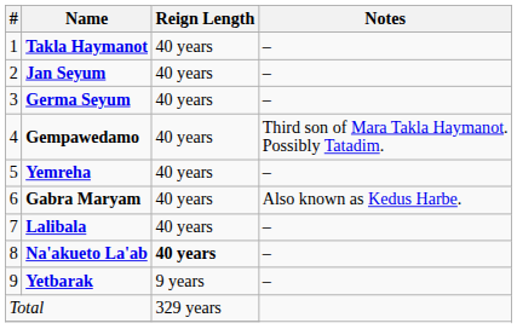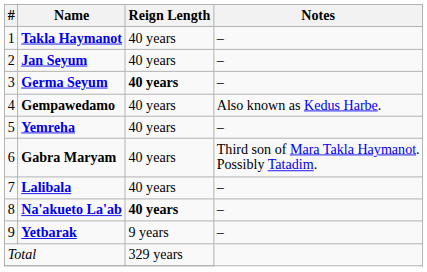Germa Seyum | Reign Length: normal -> bold
Gempawedamo | Notes: Third son of Mara Takla Haymanot. Possibly Tatadim. -> Also known as Kedus Harbe.
Gabra Maryam | Notes: Also known as Kedus Harbe. -> Third son of Mara Takla Haymanot. Possibly Tatadim.
